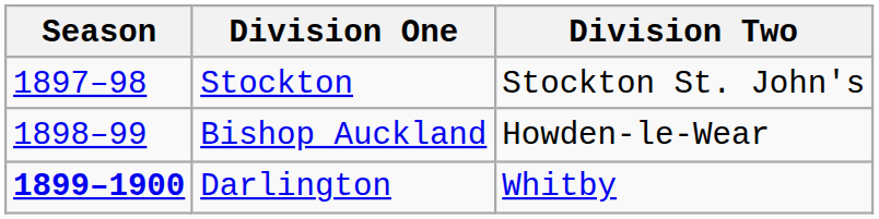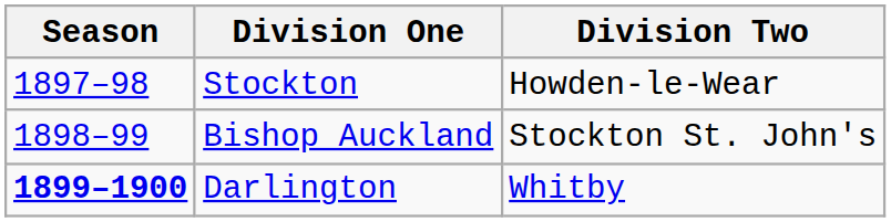Stockton | Division Two: Stockton St. John's -> Howden-le-Wear
Bishop Auckland | Division Two: Howden-le-Wear -> Stockton St. John's
